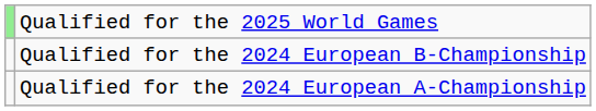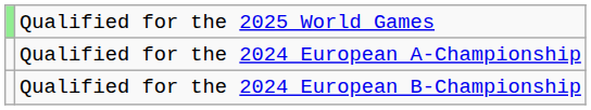rows swapped: Qualified for the 2024 European A-Championship <-> Qualified for the 2024 European B-Championship
